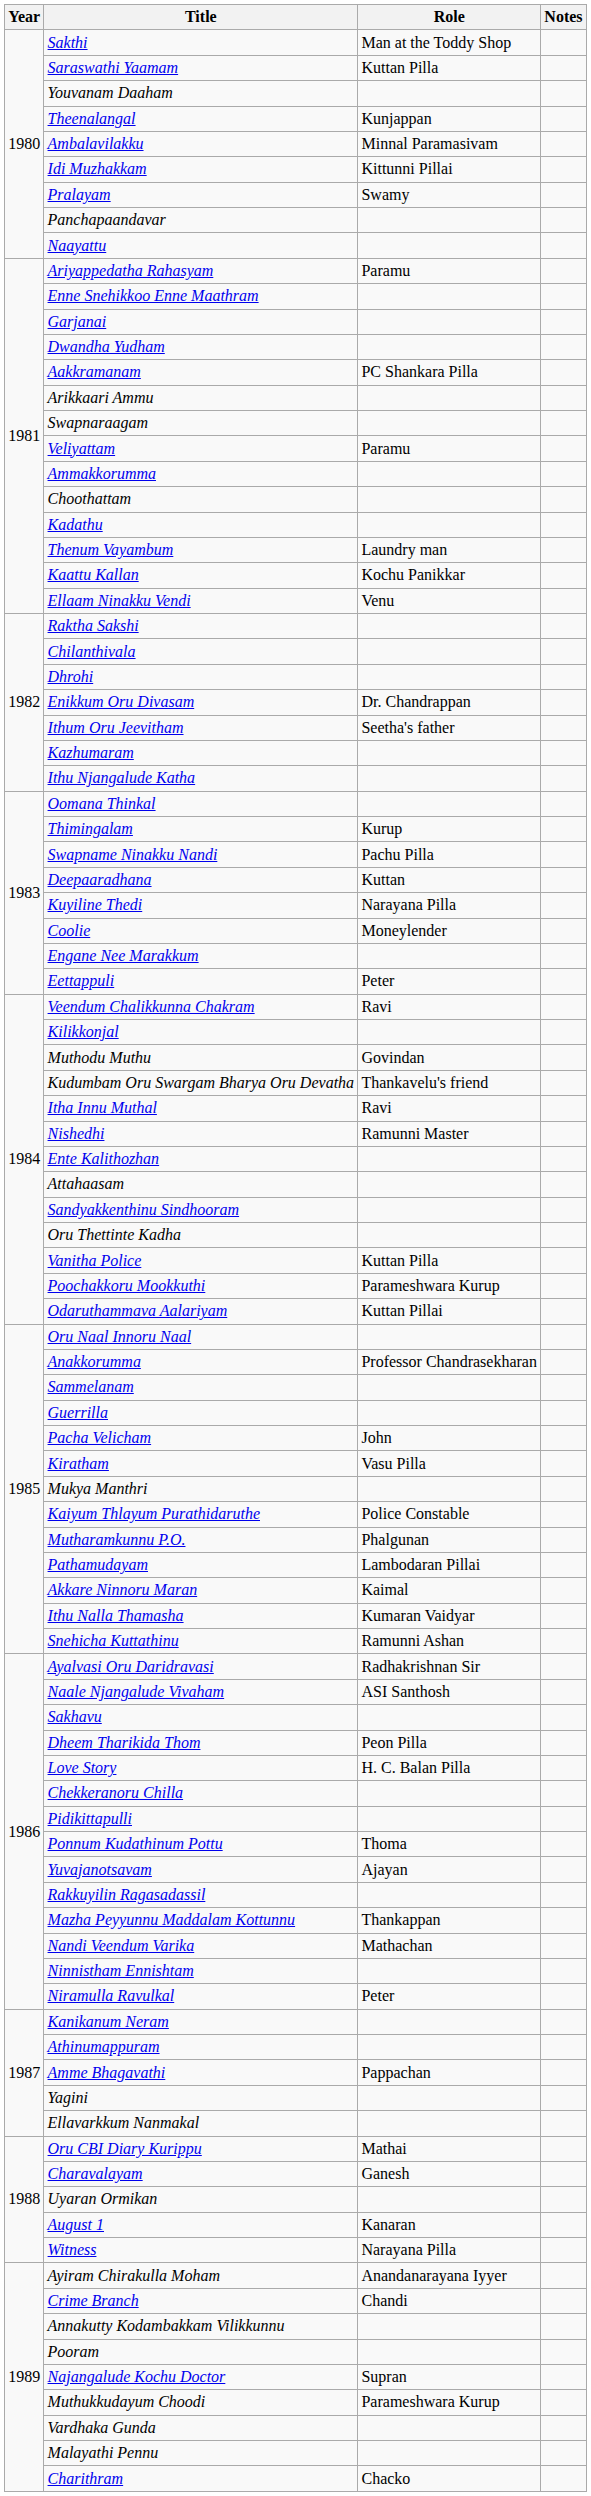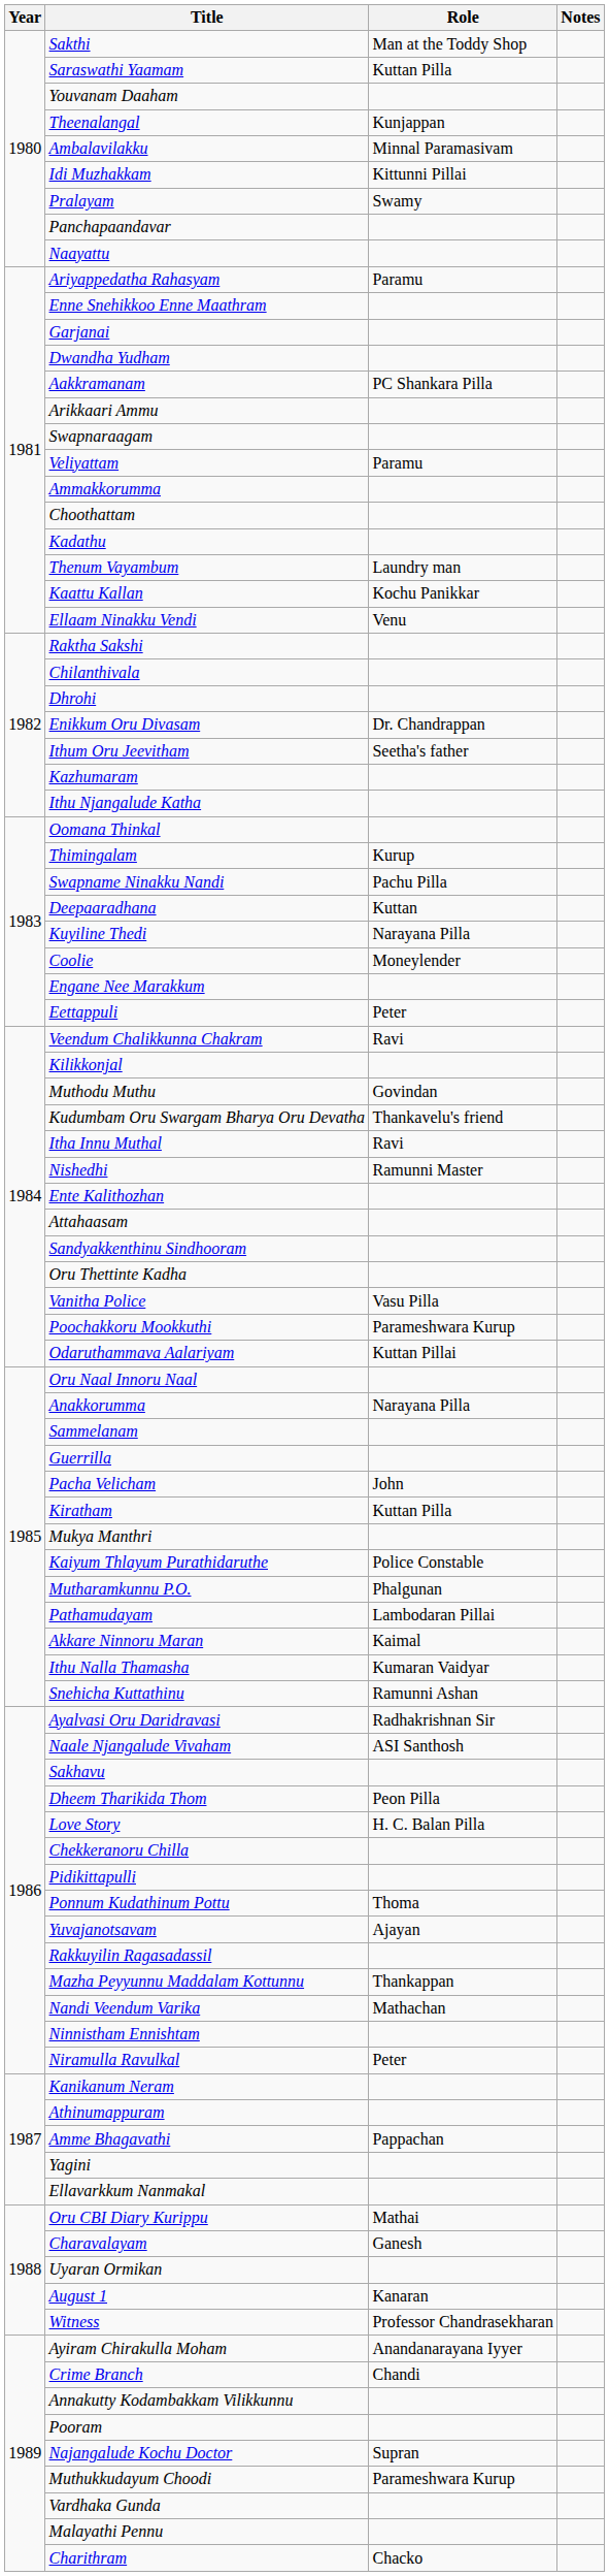Vanitha Police | Role: Kuttan Pilla -> Vasu Pilla
Anakkorumma | Role: Professor Chandrasekharan -> Narayana Pilla
Kiratham | Role: Vasu Pilla -> Kuttan Pilla
Witness | Role: Narayana Pilla -> Professor Chandrasekharan
